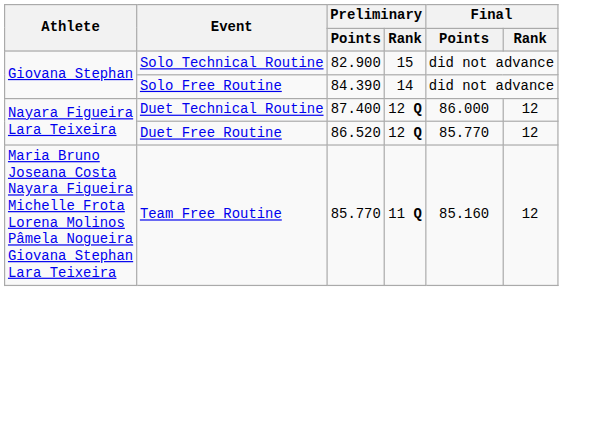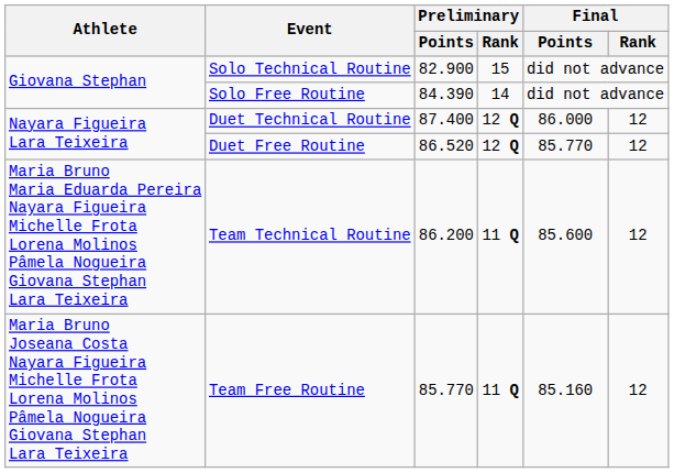+ row: Maria Bruno Maria Eduarda Pereira Nayara Figueira Michelle Frota Lorena Molinos Pâmela Nogueira Giovana Stephan Lara Teixeira | Team Technical Routine | 86.200 | 11 Q | 85.600 | 12
